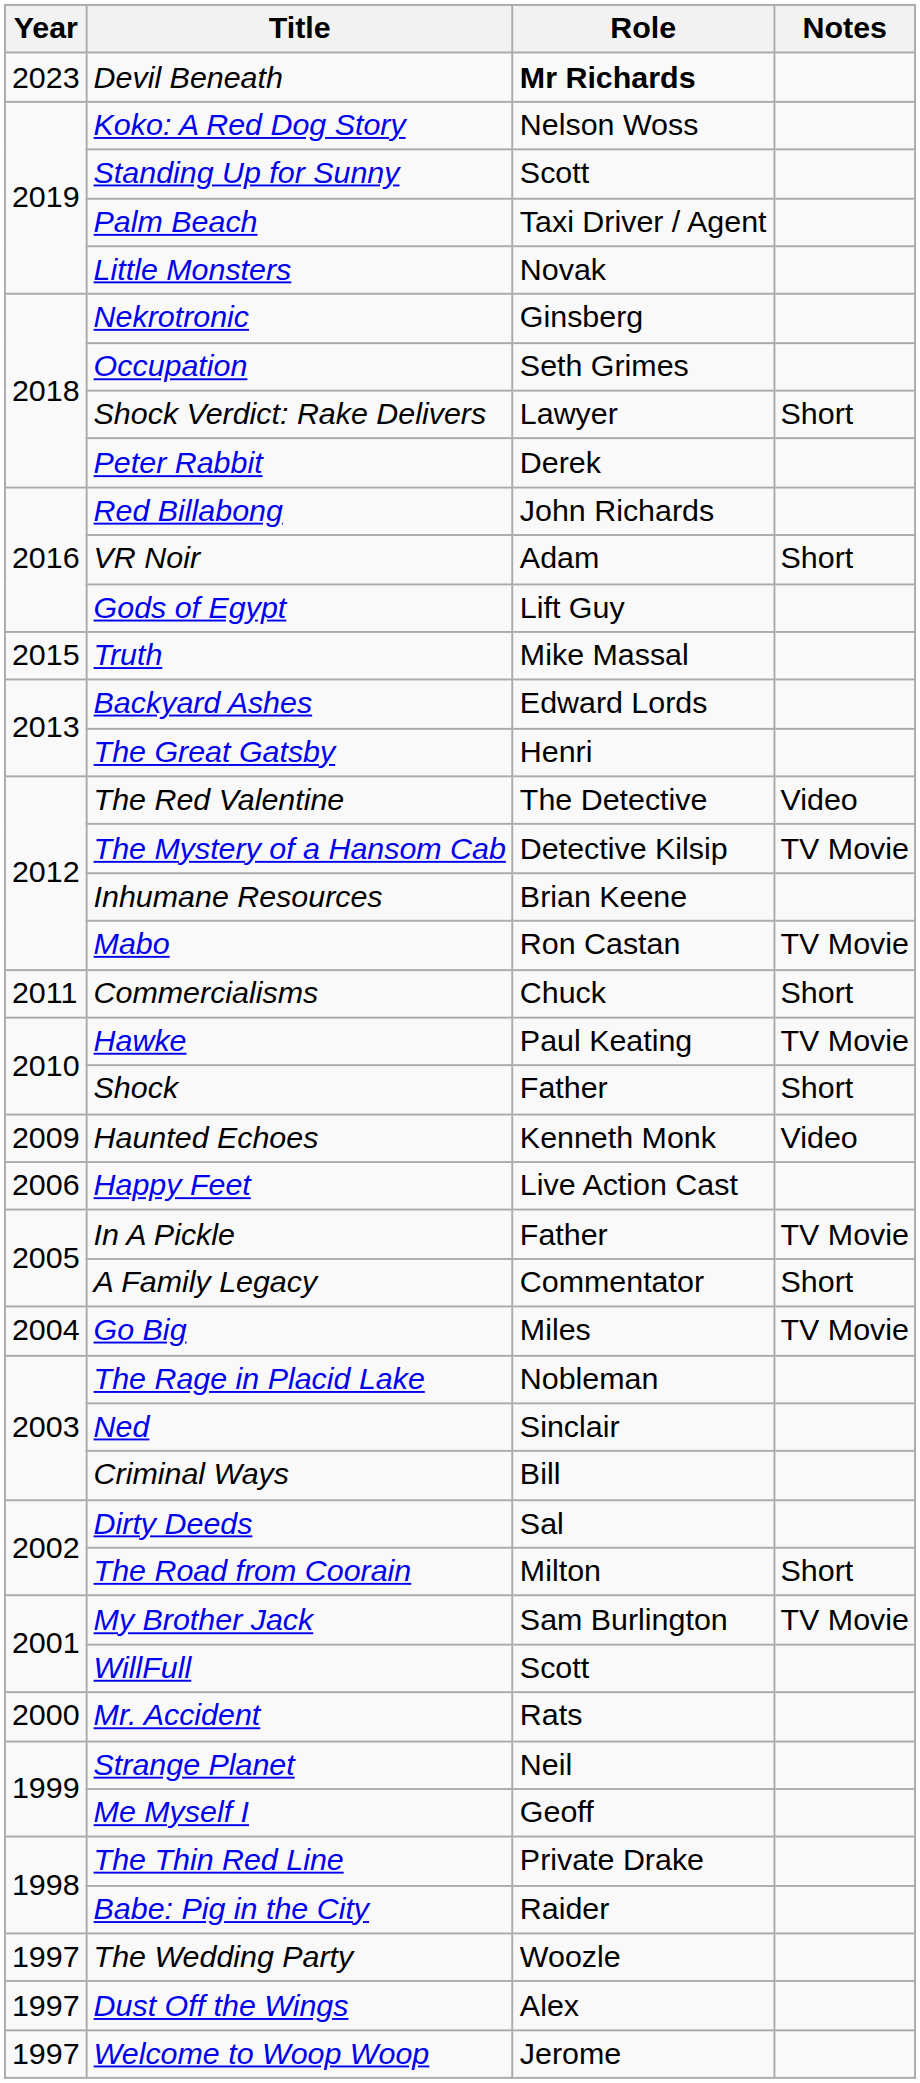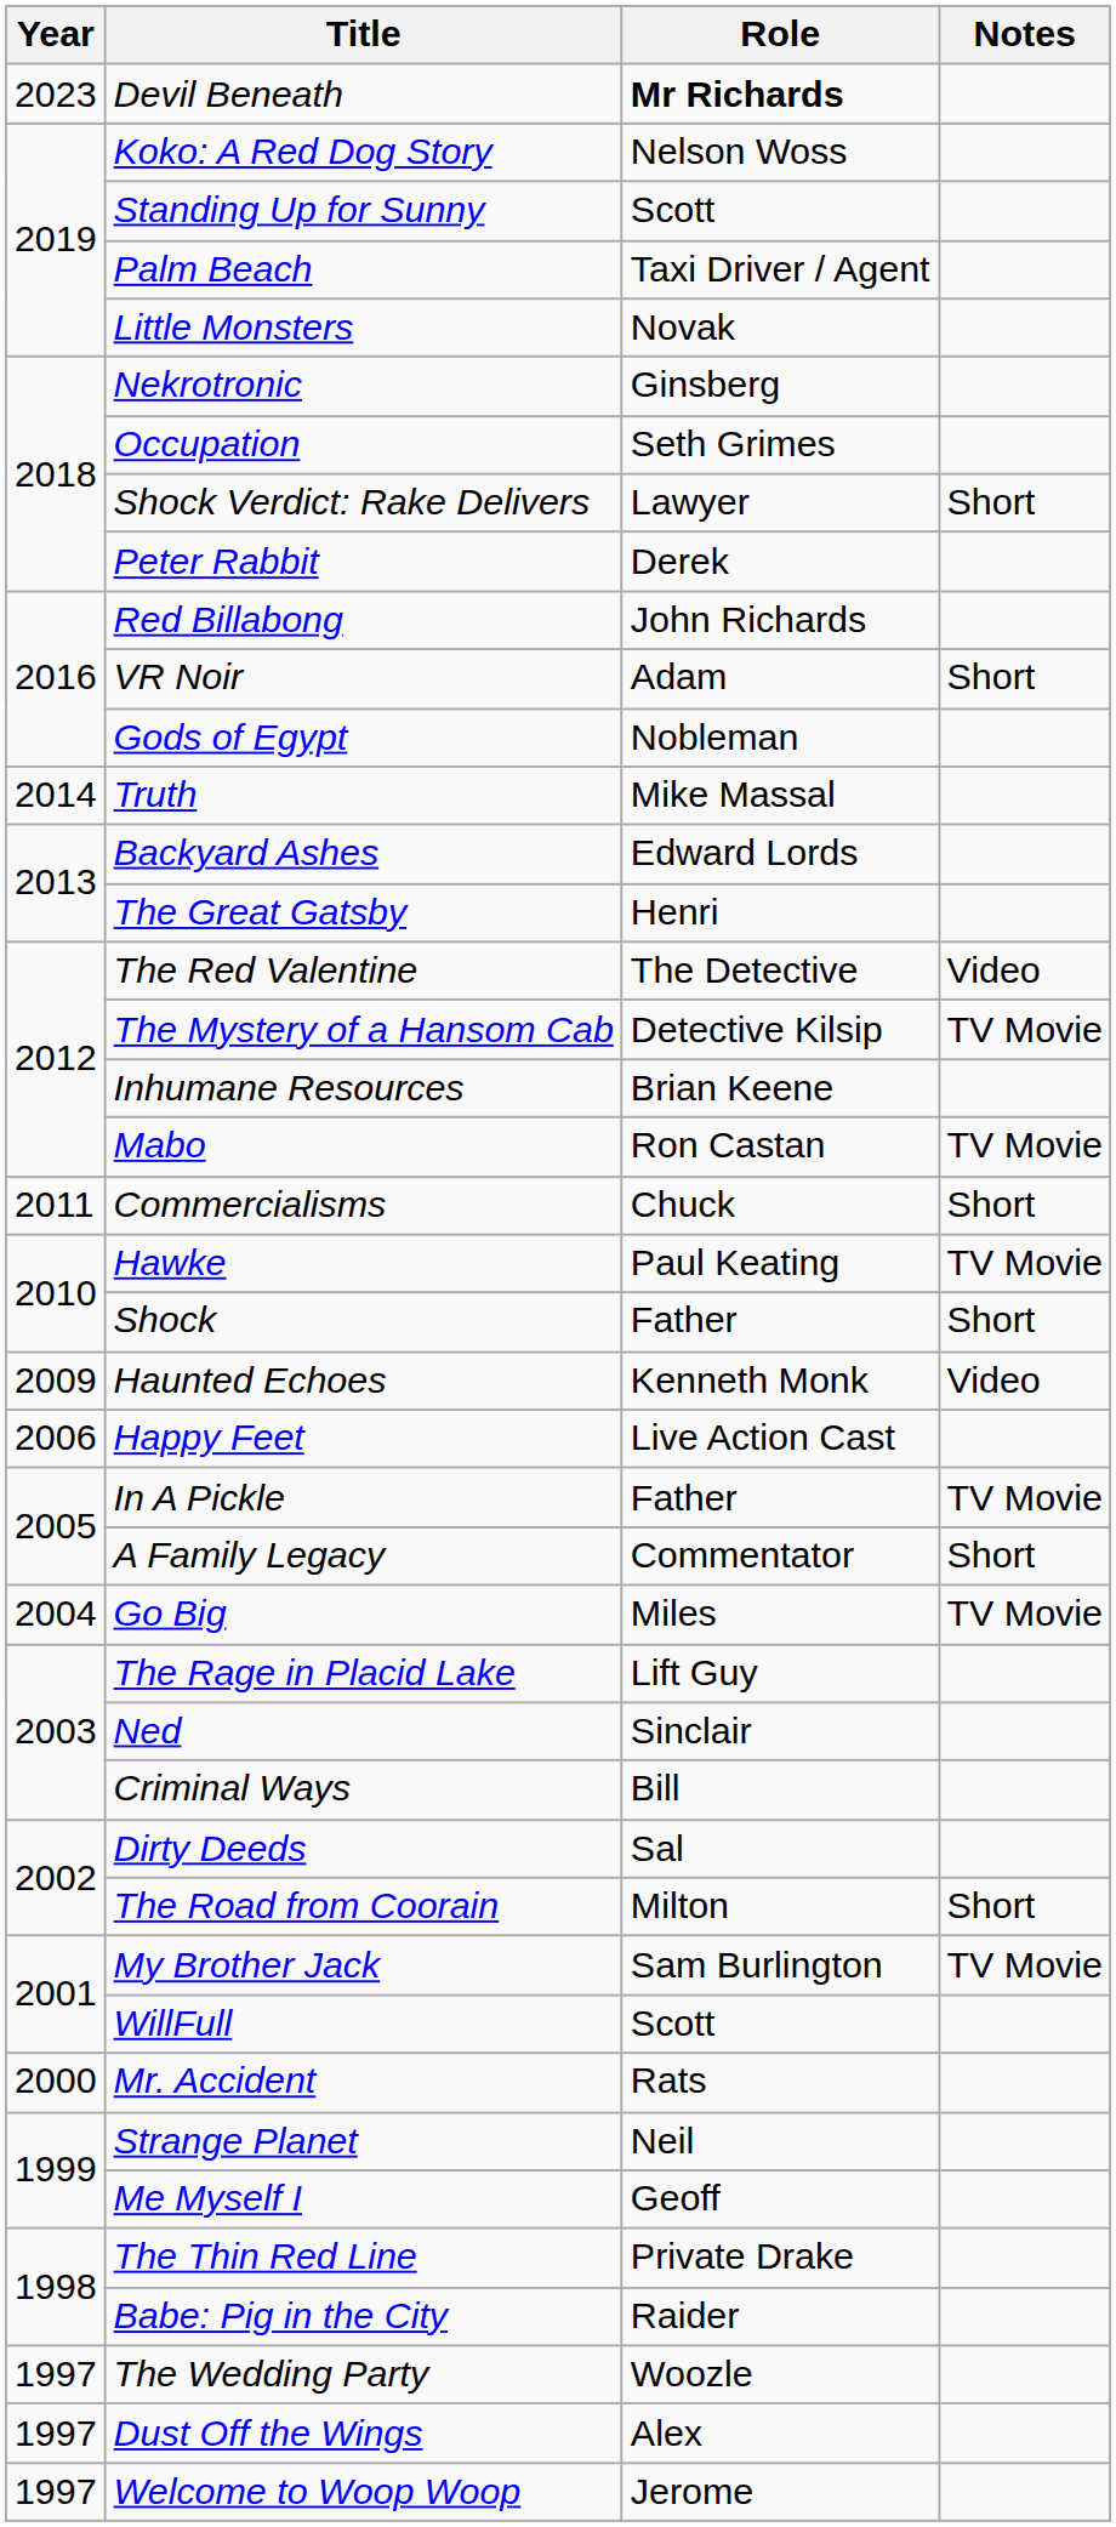Gods of Egypt | Role: Lift Guy -> Nobleman
Truth | Year: 2015 -> 2014
The Rage in Placid Lake | Role: Nobleman -> Lift Guy
